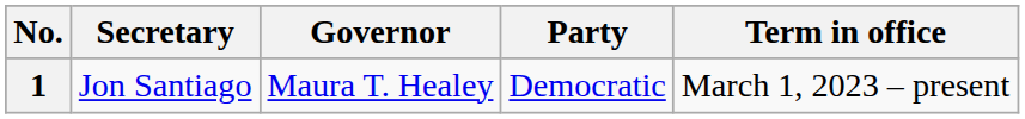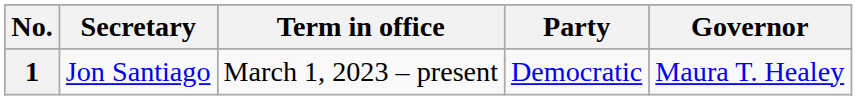columns swapped: Term in office <-> Governor
